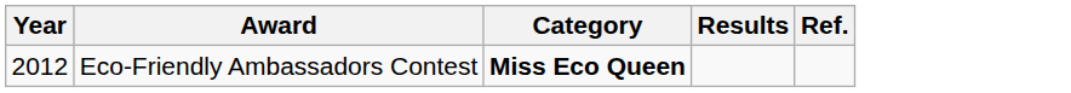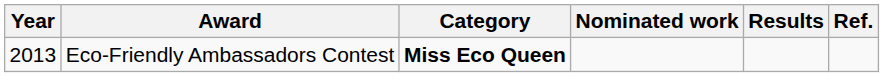+ column: Nominated work
Eco-Friendly Ambassadors Contest | Year: 2012 -> 2013
